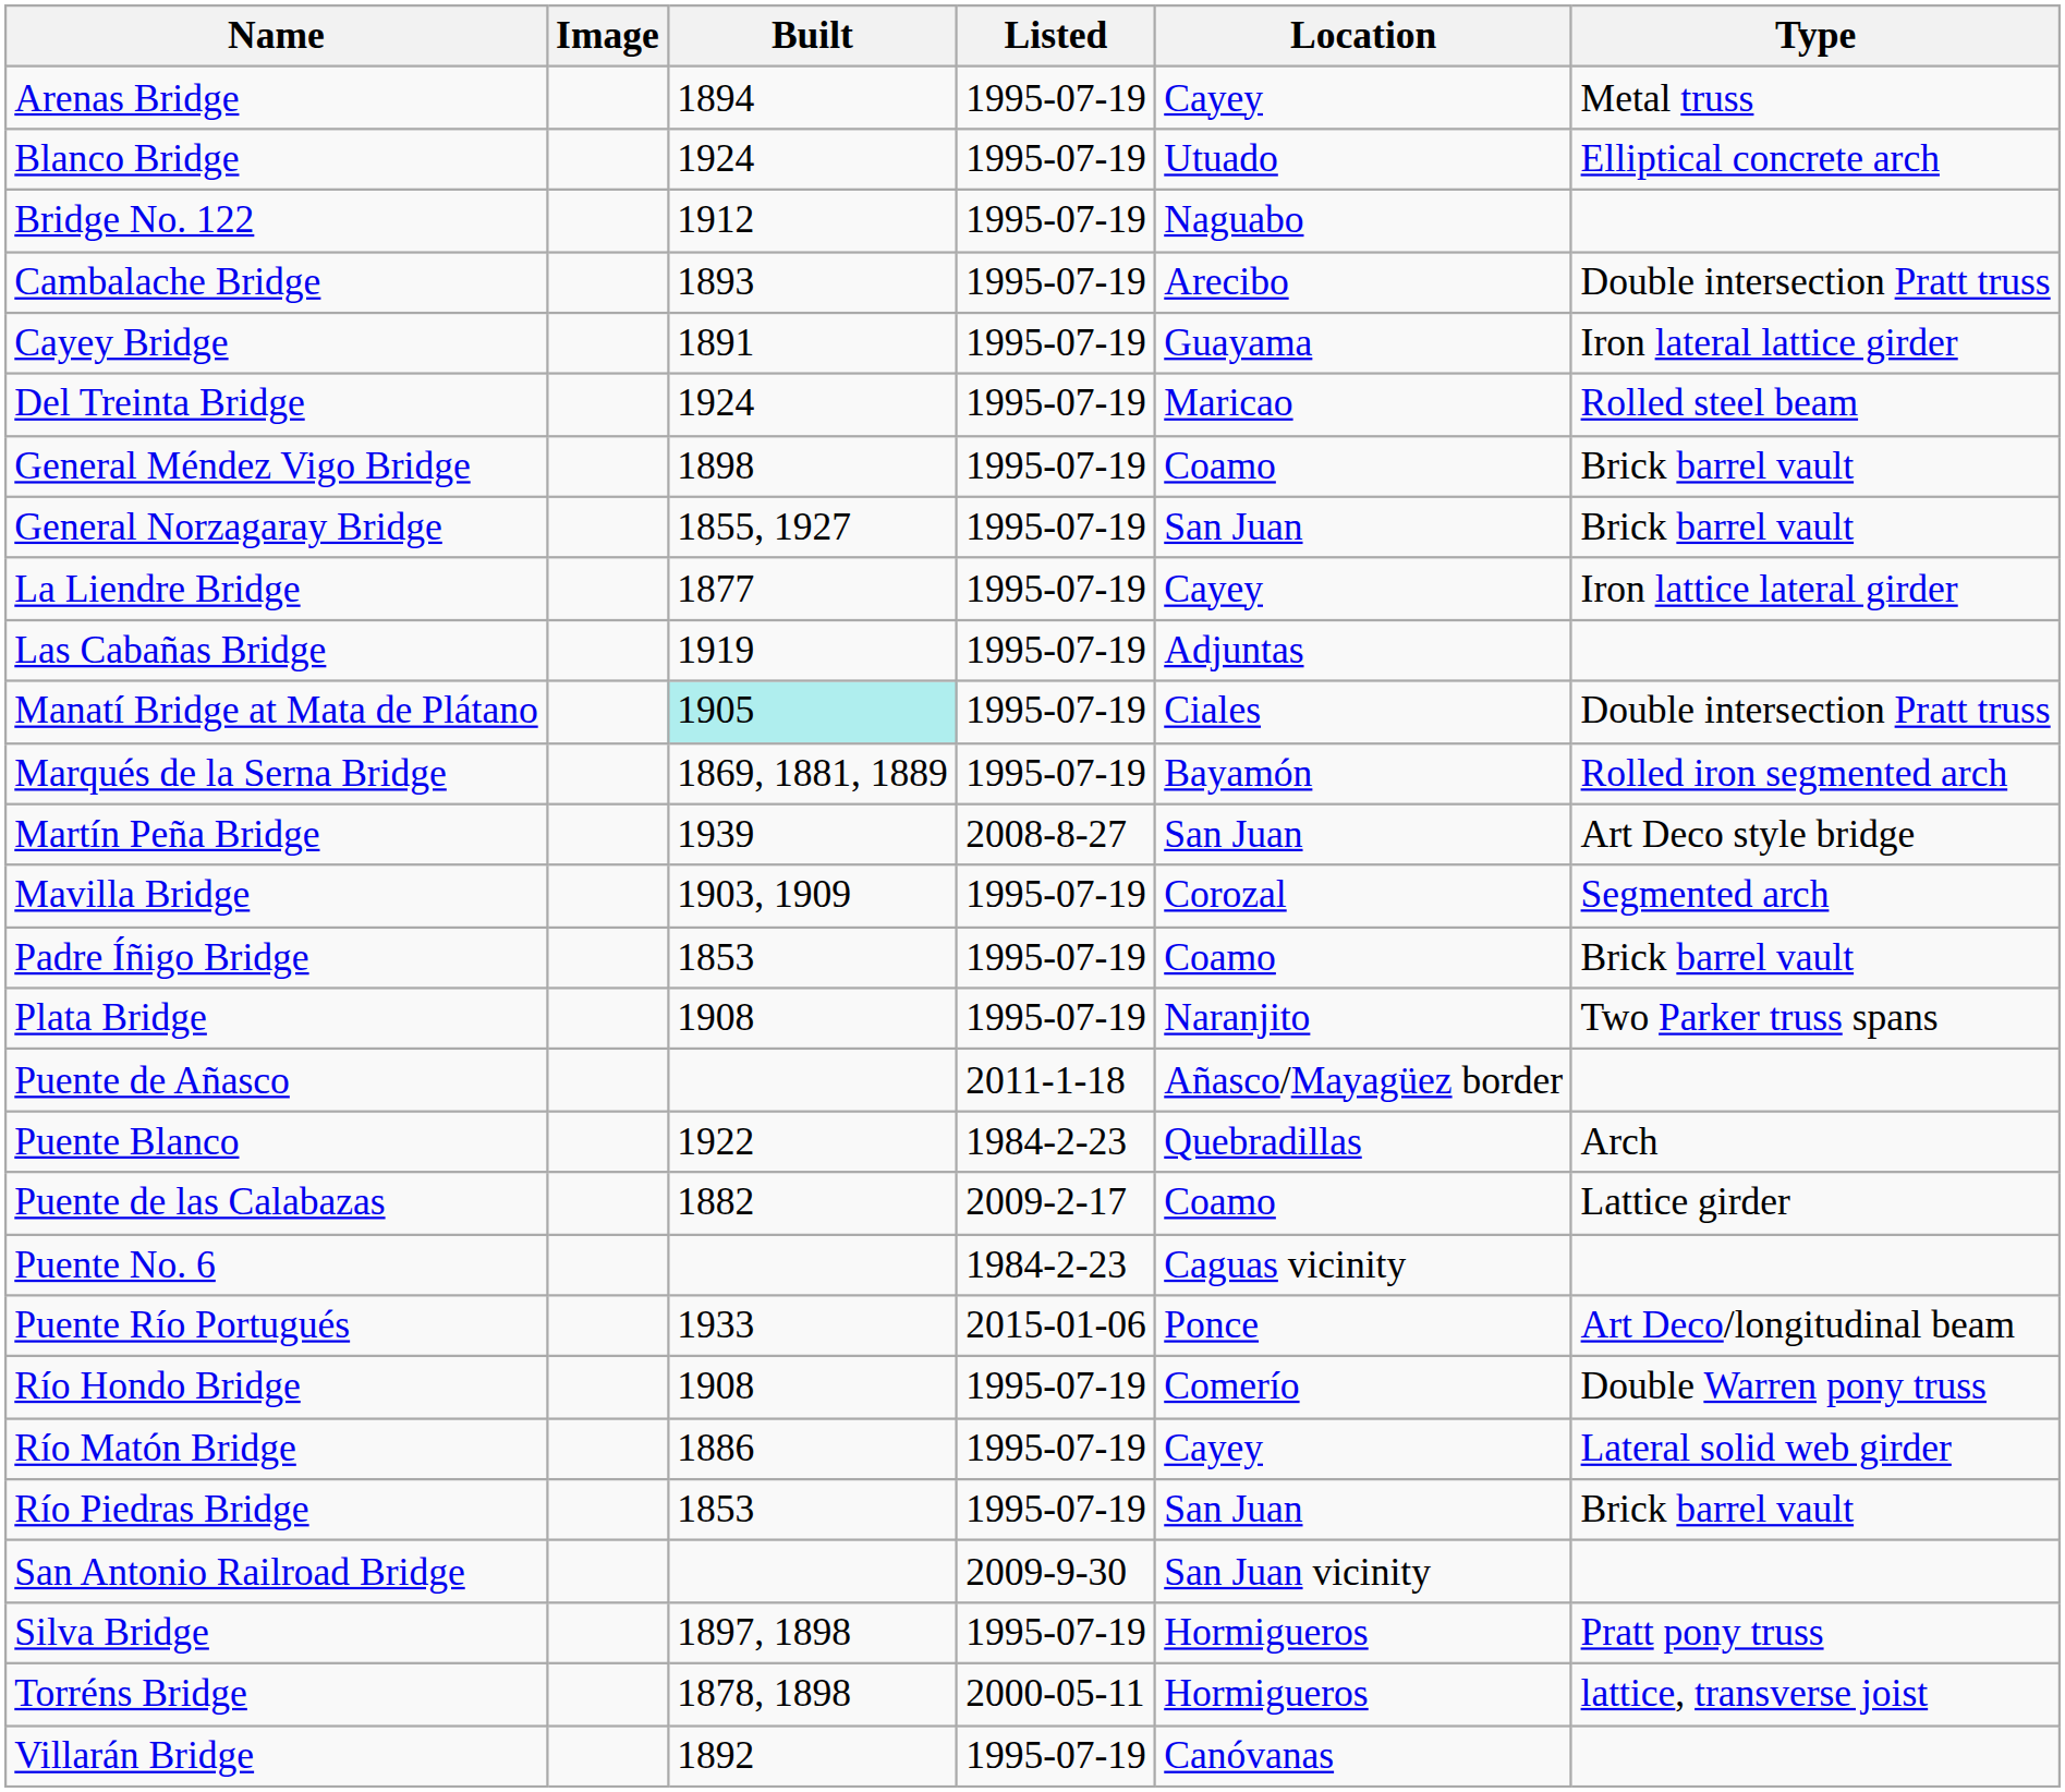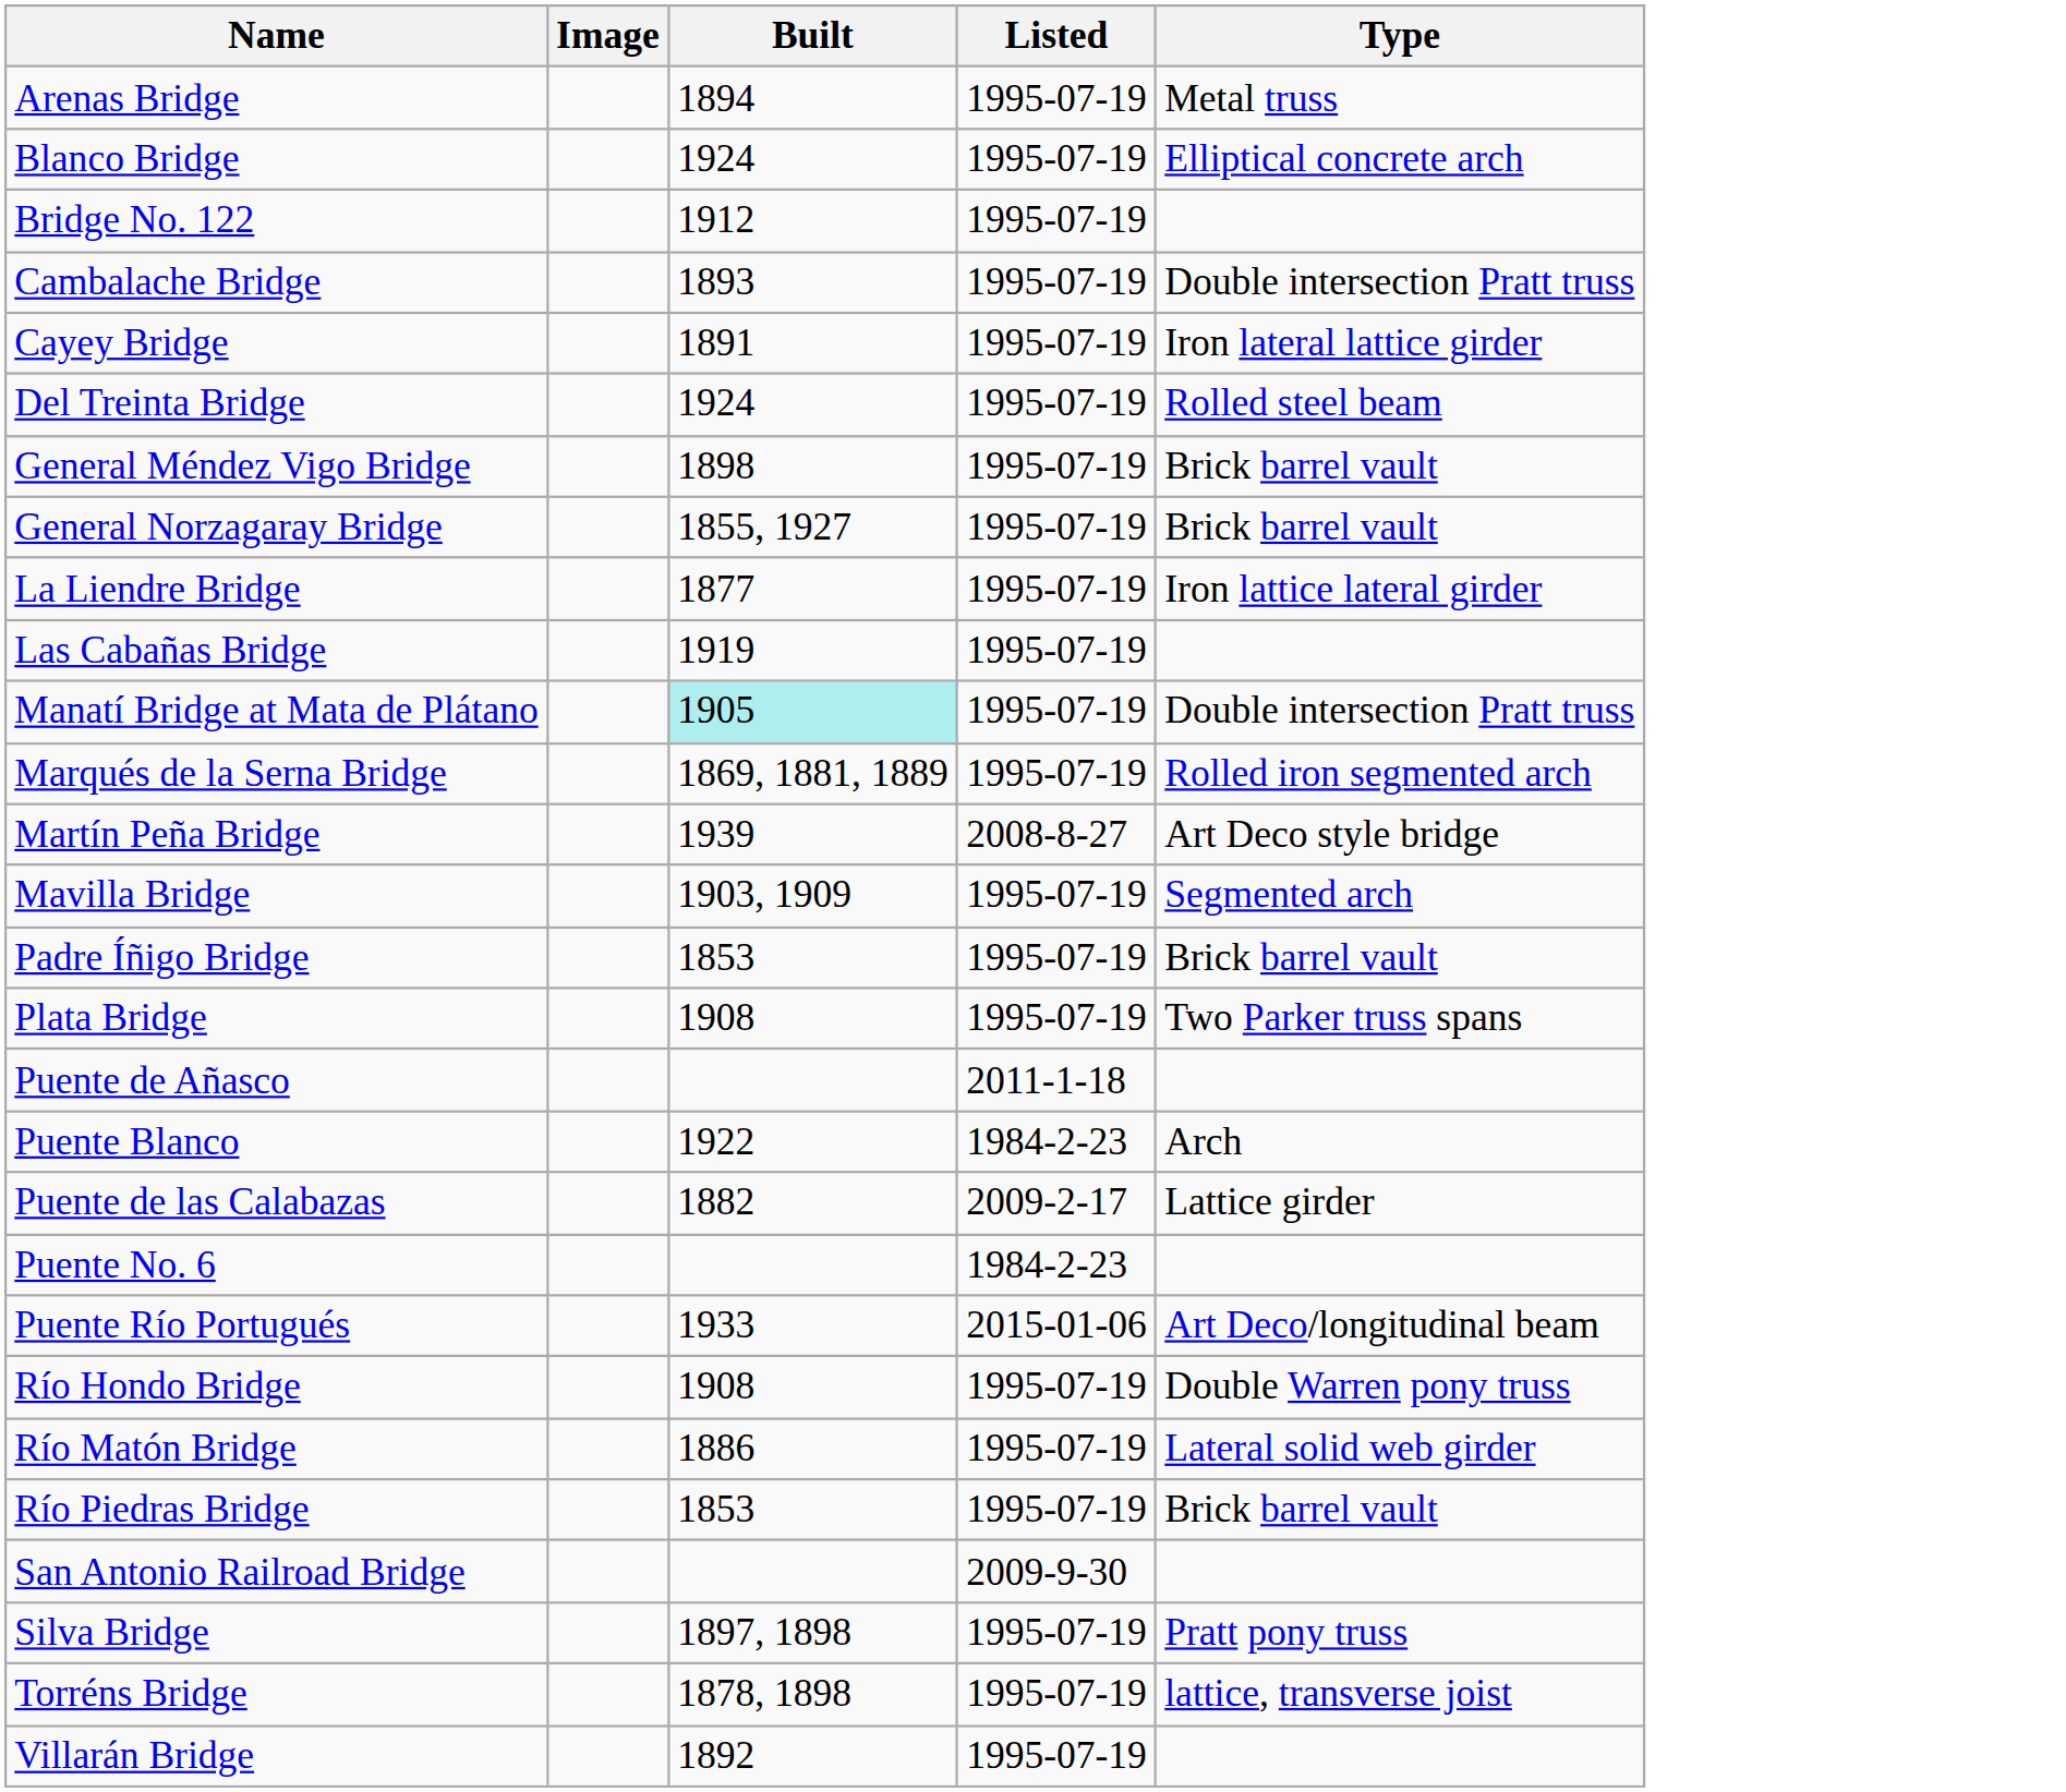- column: Location | Cayey | Utuado | Naguabo | Arecibo | Guayama | Maricao | Coamo | San Juan | Cayey | Adjuntas | Ciales | Bayamón | San Juan | Corozal | Coamo | Naranjito | Añasco/Mayagüez border | Quebradillas | Coamo | Caguas vicinity | Ponce | Comerío | Cayey | San Juan | San Juan vicinity | Hormigueros | Hormigueros | Canóvanas
Torréns Bridge | Listed: 2000-05-11 -> 1995-07-19
